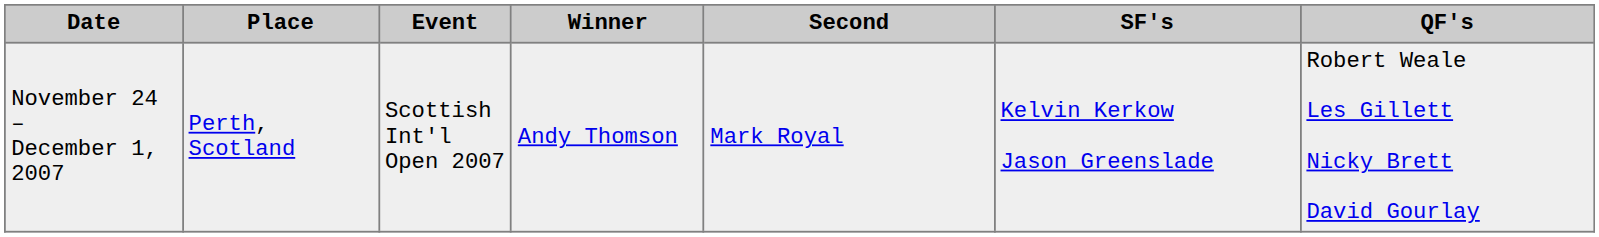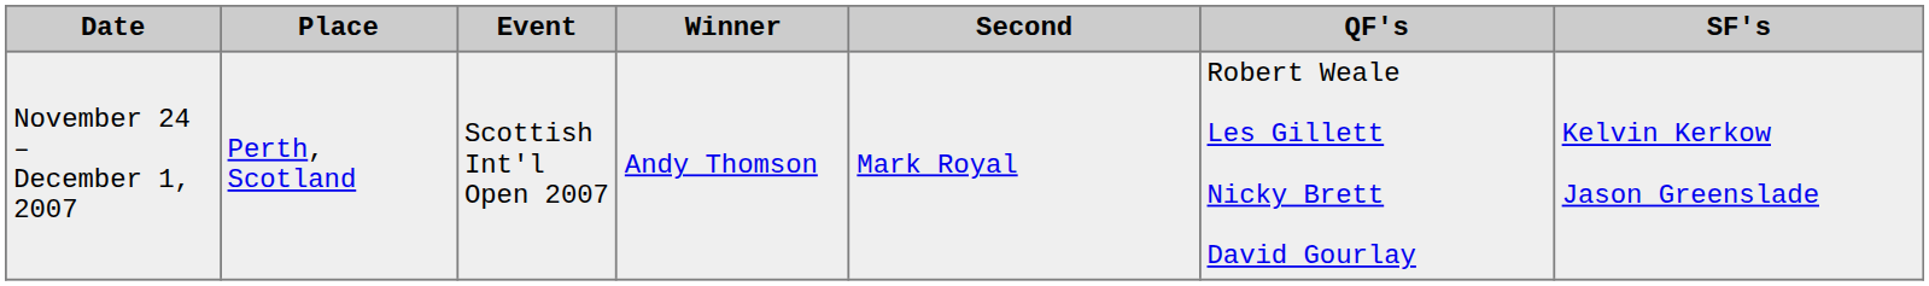columns swapped: SF's <-> QF's
